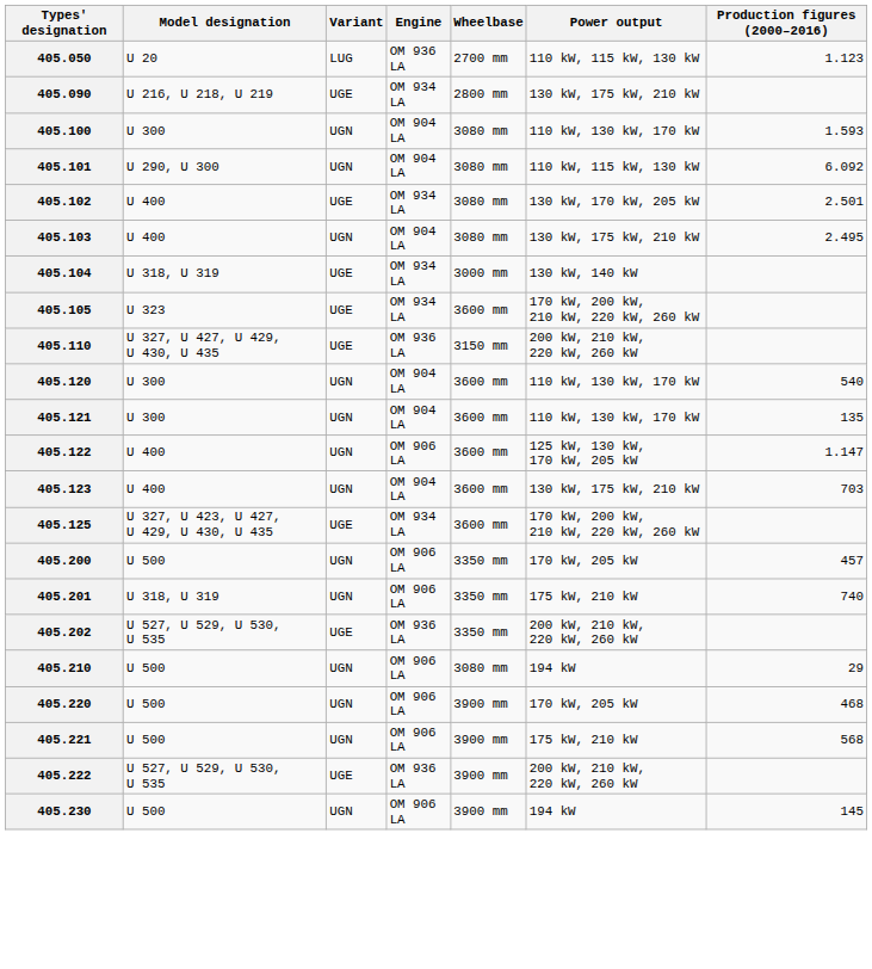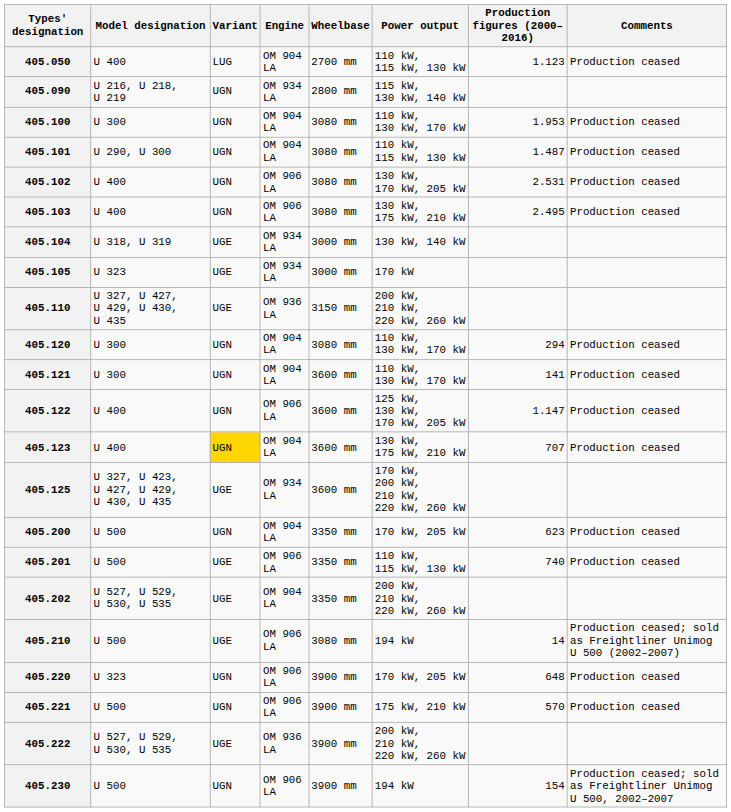+ column: Comments | Production ceased | Production ceased | Production ceased | Production ceased | Production ceased | Production ceased | Production ceased | Production ceased | Production ceased | Production ceased | Production ceased | Production ceased; sold as Freightliner Unimog U 500 (2002–2007) | Production ceased | Production ceased | Production ceased; sold as Freightliner Unimog U 500, 2002–2007
405.050 | Model designation: U 20 -> U 400
405.050 | Engine: OM 936 LA -> OM 904 LA
405.090 | Variant: UGE -> UGN
405.090 | Power output: 130 kW, 175 kW, 210 kW -> 115 kW, 130 kW, 140 kW
405.100 | Production figures (2000–2016): 1.593 -> 1.953
405.101 | Production figures (2000–2016): 6.092 -> 1.487
405.102 | Variant: UGE -> UGN
405.102 | Engine: OM 934 LA -> OM 906 LA
405.102 | Production figures (2000–2016): 2.501 -> 2.531
405.103 | Engine: OM 904 LA -> OM 906 LA
405.105 | Wheelbase: 3600 mm -> 3000 mm
405.105 | Power output: 170 kW, 200 kW, 210 kW, 220 kW, 260 kW -> 170 kW
405.120 | Wheelbase: 3600 mm -> 3080 mm
405.120 | Production figures (2000–2016): 540 -> 294
405.121 | Production figures (2000–2016): 135 -> 141
405.123 | Variant: no background -> gold background
405.123 | Production figures (2000–2016): 703 -> 707
405.200 | Engine: OM 906 LA -> OM 904 LA
405.200 | Production figures (2000–2016): 457 -> 623
405.201 | Model designation: U 318, U 319 -> U 500
405.201 | Variant: UGN -> UGE
405.201 | Power output: 175 kW, 210 kW -> 110 kW, 115 kW, 130 kW
405.202 | Engine: OM 936 LA -> OM 904 LA
405.210 | Variant: UGN -> UGE
405.210 | Production figures (2000–2016): 29 -> 14
405.220 | Model designation: U 500 -> U 323
405.220 | Production figures (2000–2016): 468 -> 648
405.221 | Production figures (2000–2016): 568 -> 570
405.230 | Production figures (2000–2016): 145 -> 154
